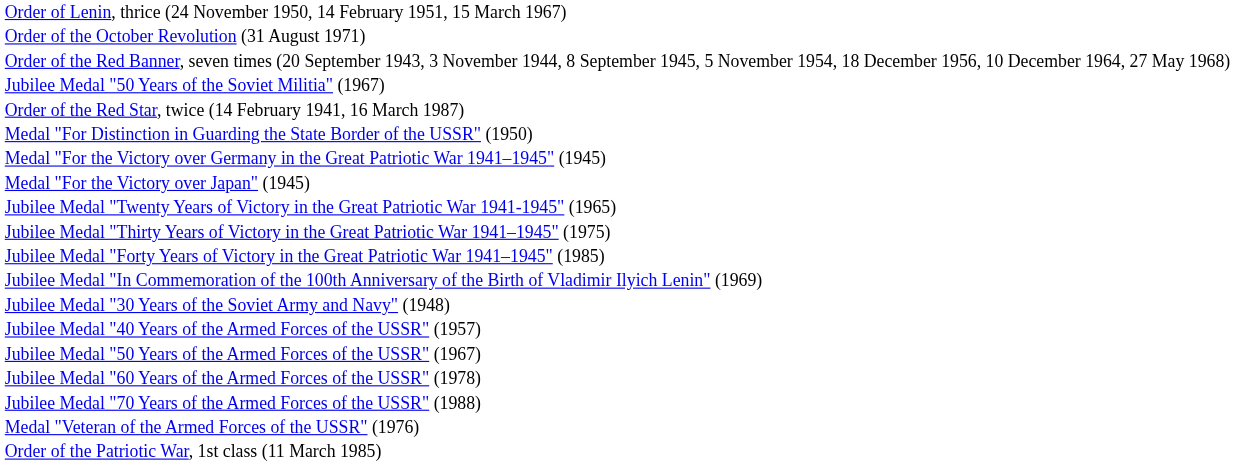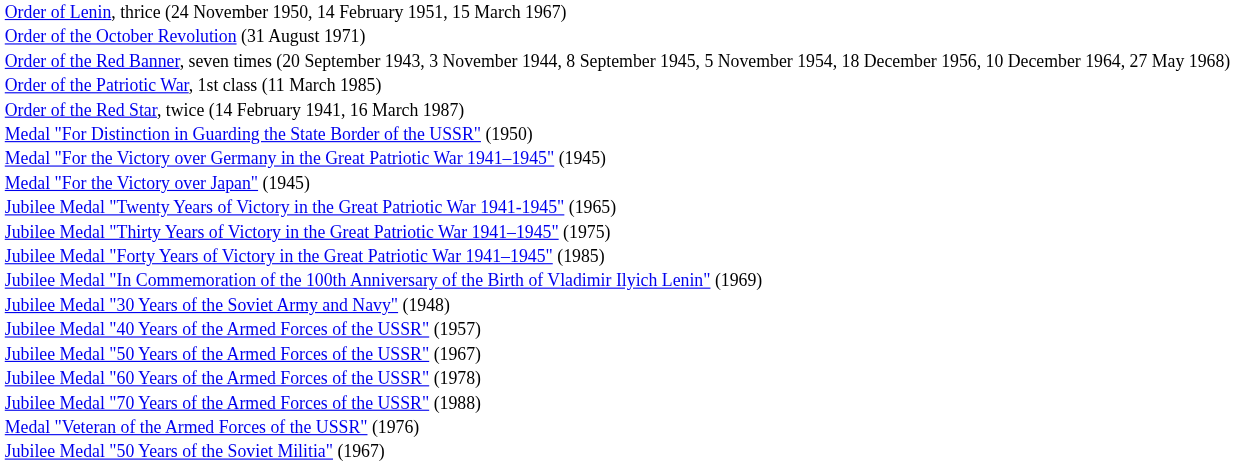rows swapped: Order of the Patriotic War, 1st class (11 March 1985) <-> Jubilee Medal "50 Years of the Soviet Militia" (1967)
